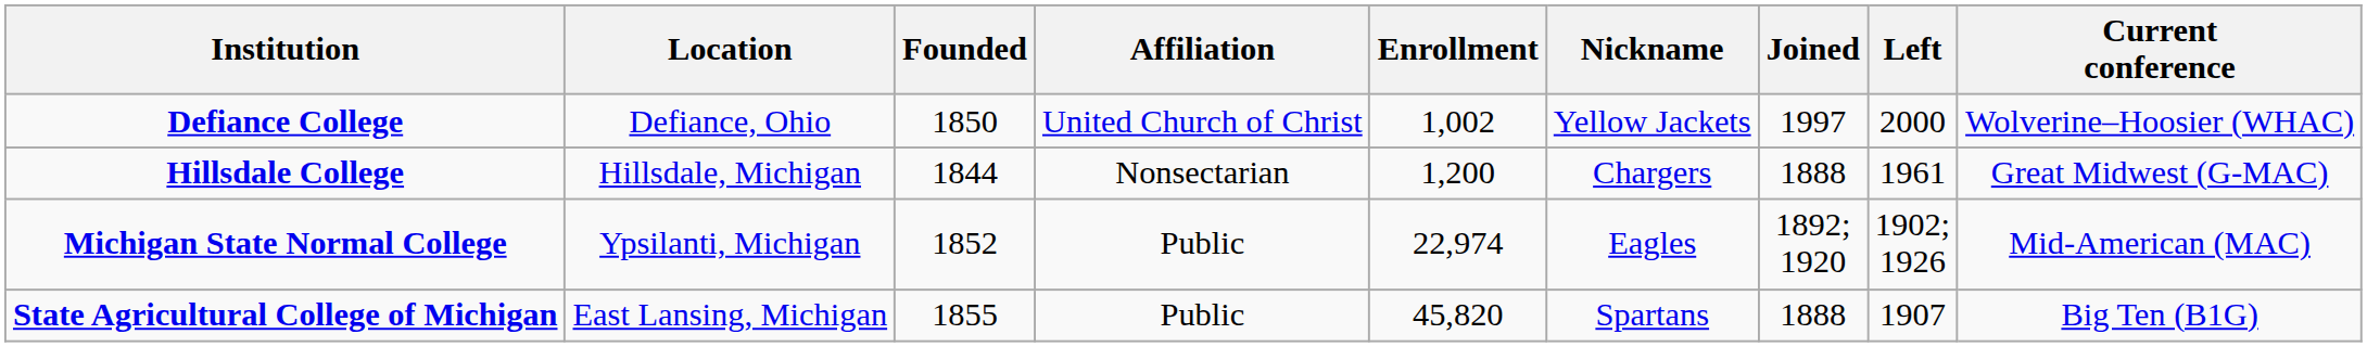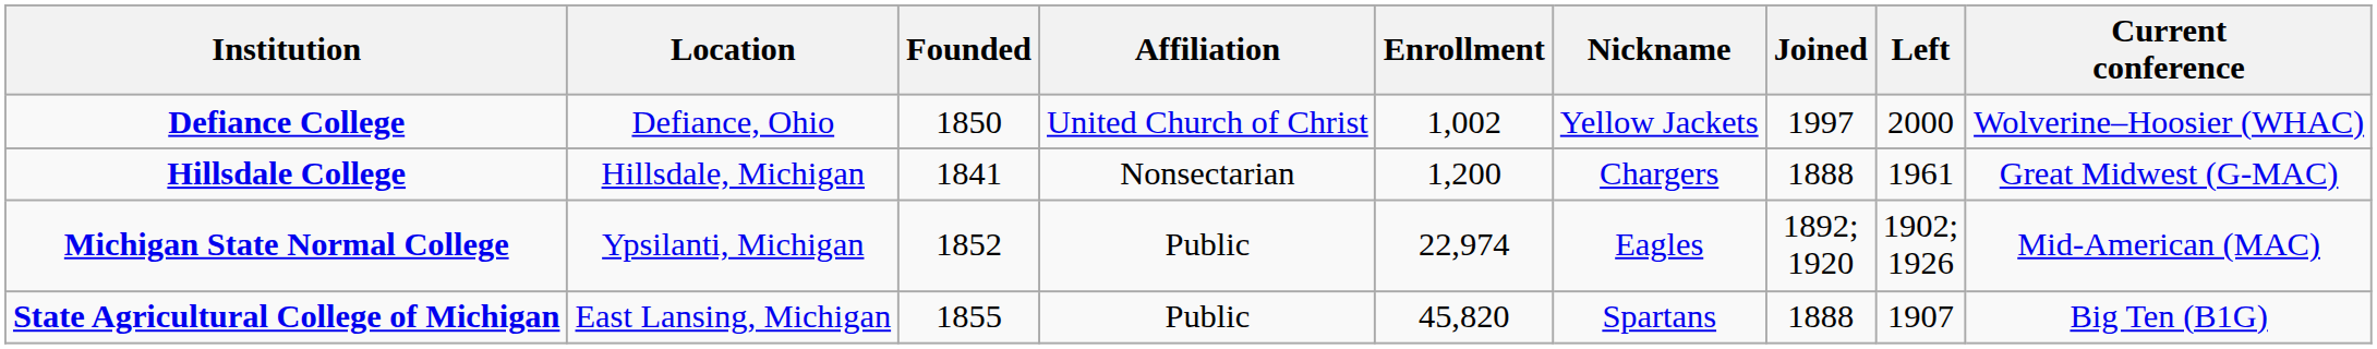Hillsdale College | Founded: 1844 -> 1841
